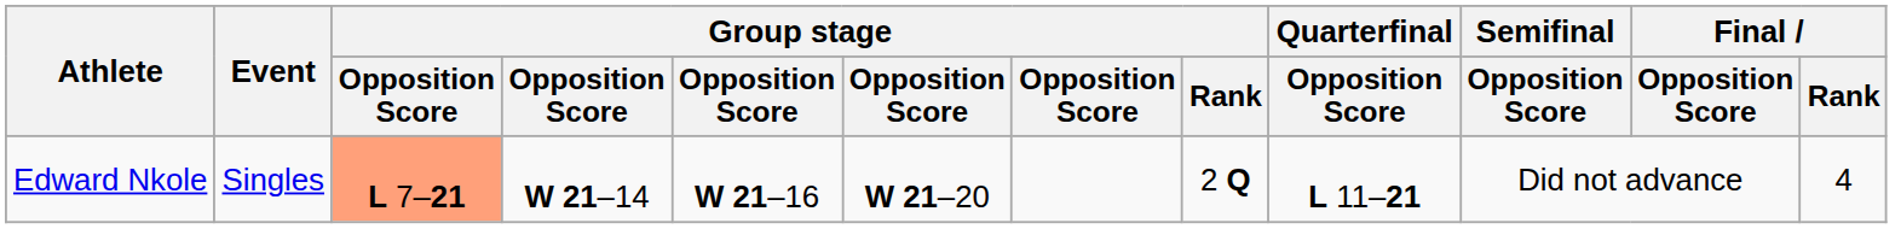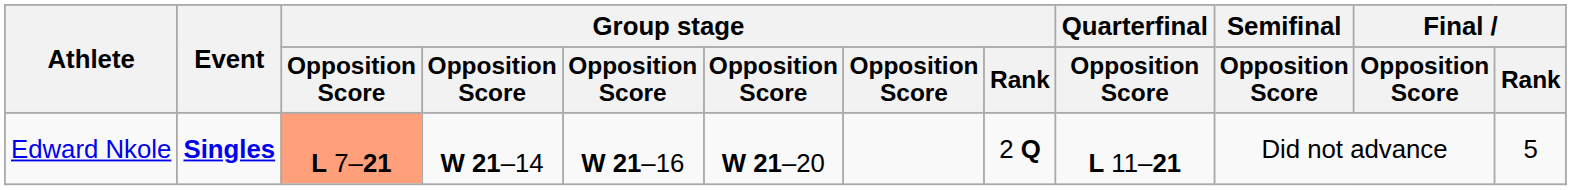Edward Nkole | Event: normal -> bold
Edward Nkole | Final / Rank: 4 -> 5
